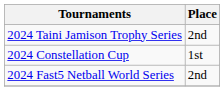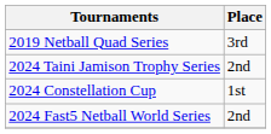+ row: 2019 Netball Quad Series | 3rd
